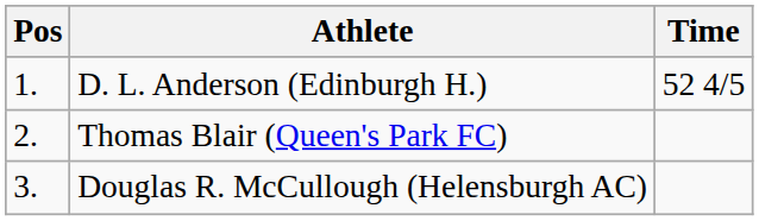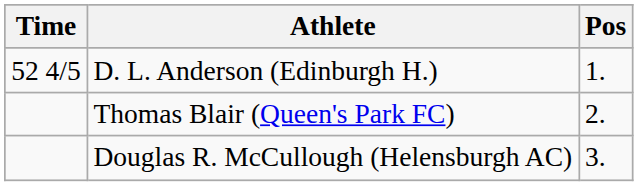columns swapped: Pos <-> Time
